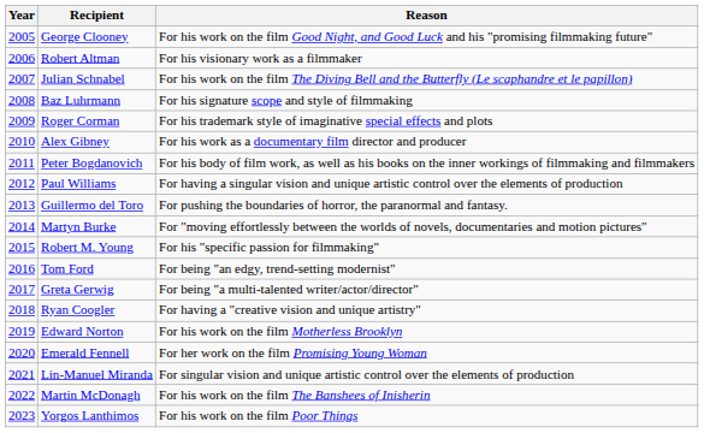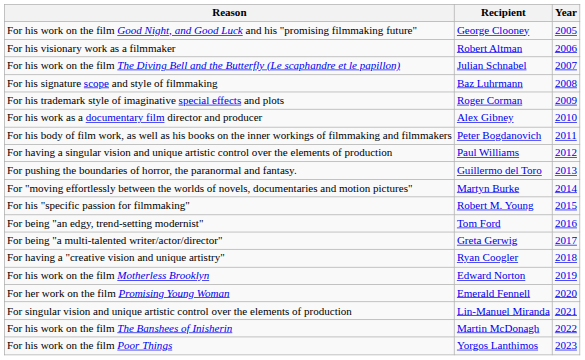columns swapped: Year <-> Reason
